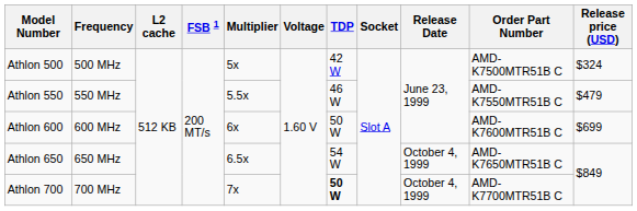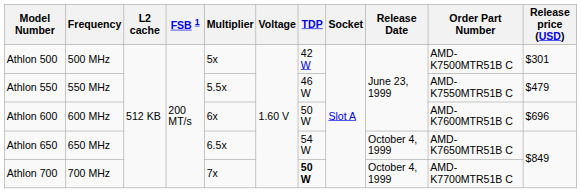Athlon 500 | Release price (USD): $324 -> $301
Athlon 600 | Release price (USD): $699 -> $696
